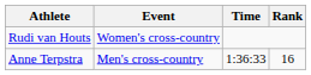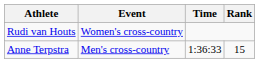Anne Terpstra | Rank: 16 -> 15
